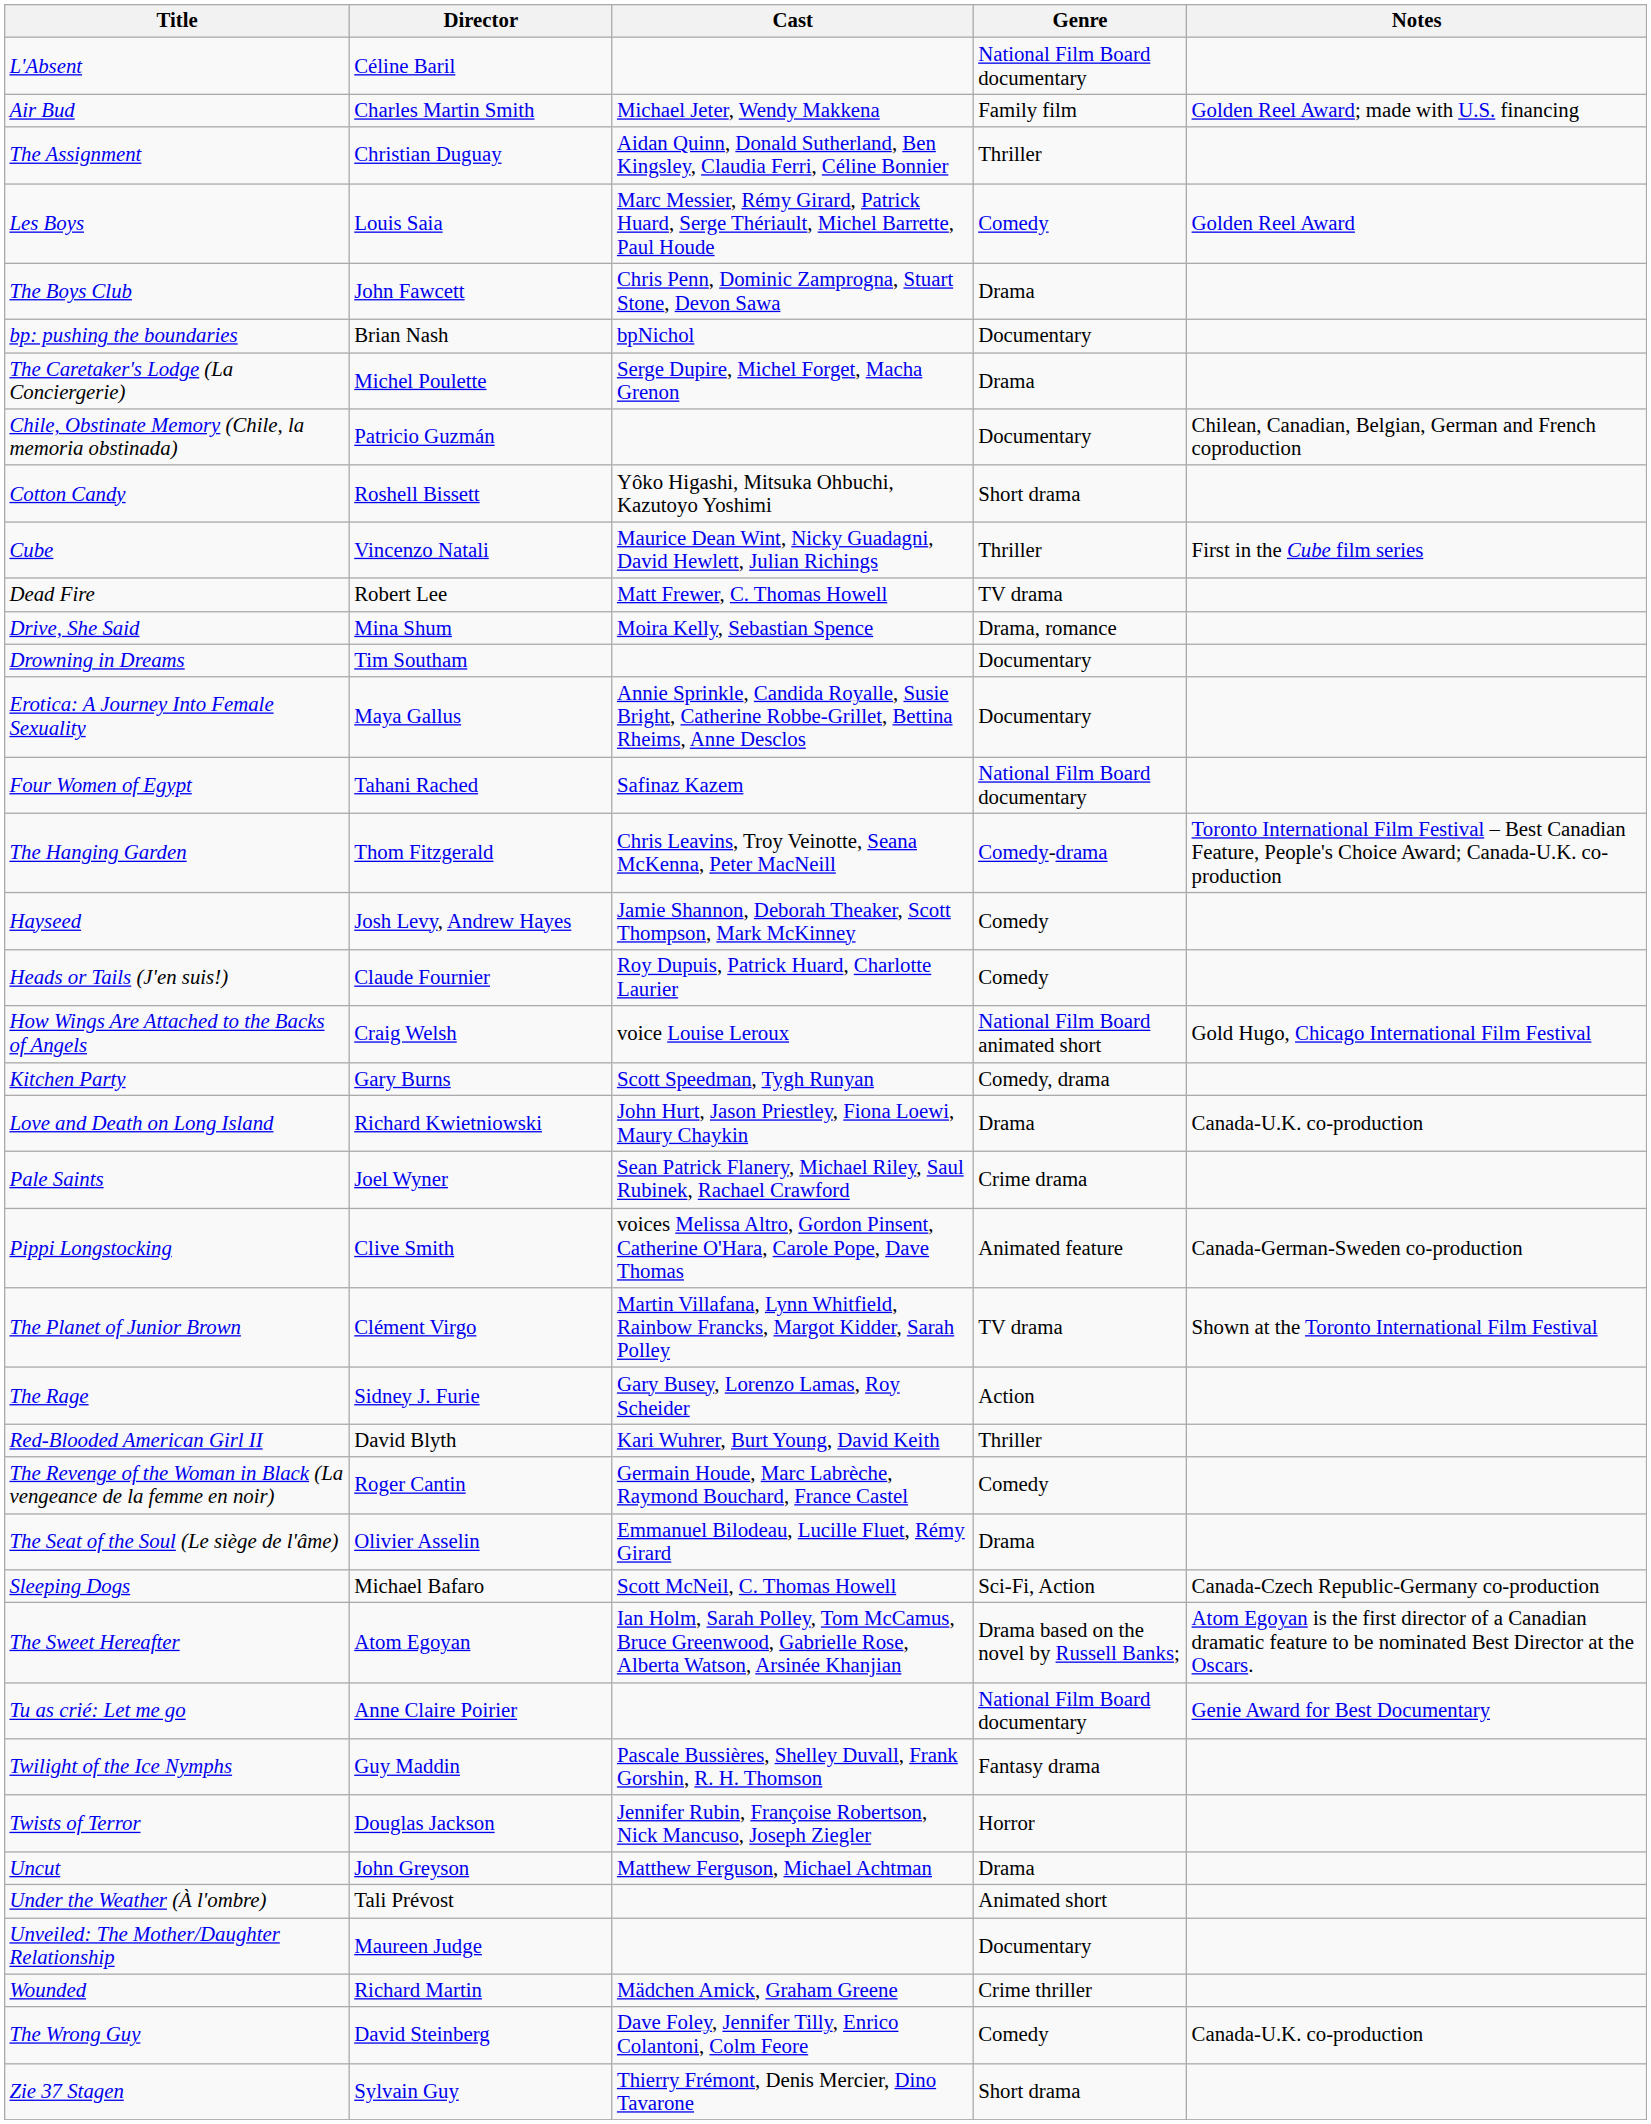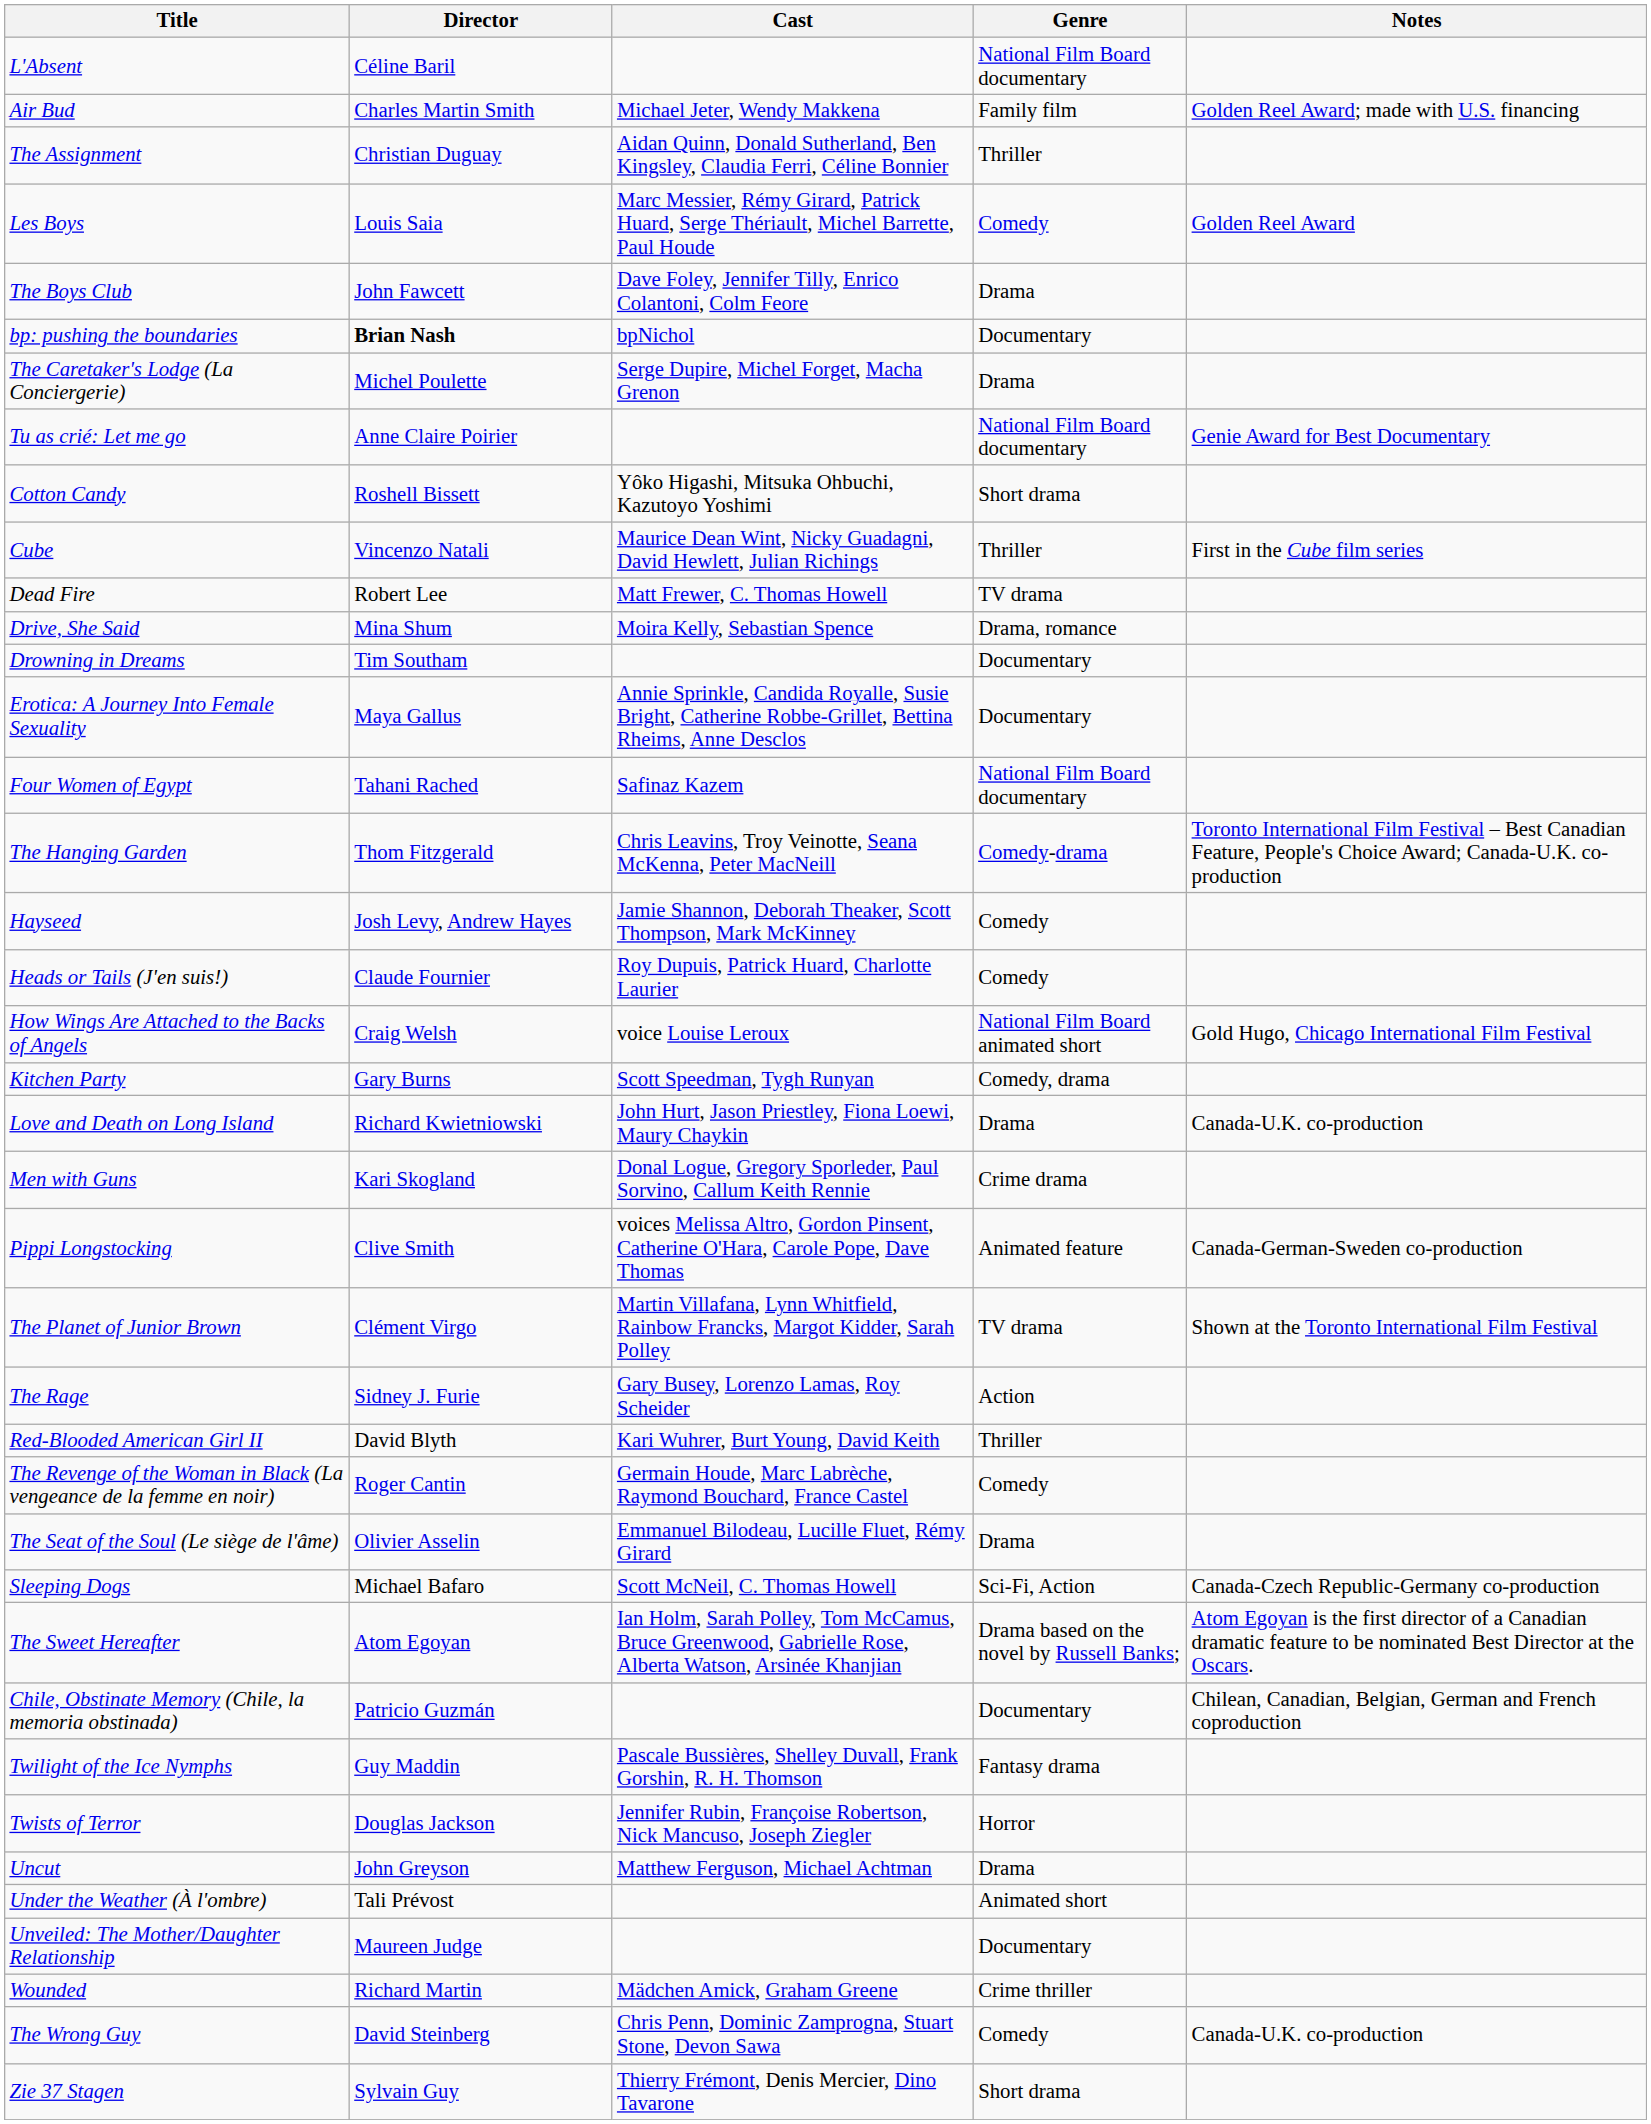The Boys Club | Cast: Chris Penn, Dominic Zamprogna, Stuart Stone, Devon Sawa -> Dave Foley, Jennifer Tilly, Enrico Colantoni, Colm Feore
bp: pushing the boundaries | Director: normal -> bold
rows swapped: Chile, Obstinate Memory (Chile, la memoria obstinada) <-> Tu as crié: Let me go
+ row: Men with Guns | Kari Skogland | Donal Logue, Gregory Sporleder, Paul Sorvino, Callum Keith Rennie | Crime drama
- row: Pale Saints | Joel Wyner | Sean Patrick Flanery, Michael Riley, Saul Rubinek, Rachael Crawford | Crime drama
The Wrong Guy | Cast: Dave Foley, Jennifer Tilly, Enrico Colantoni, Colm Feore -> Chris Penn, Dominic Zamprogna, Stuart Stone, Devon Sawa
